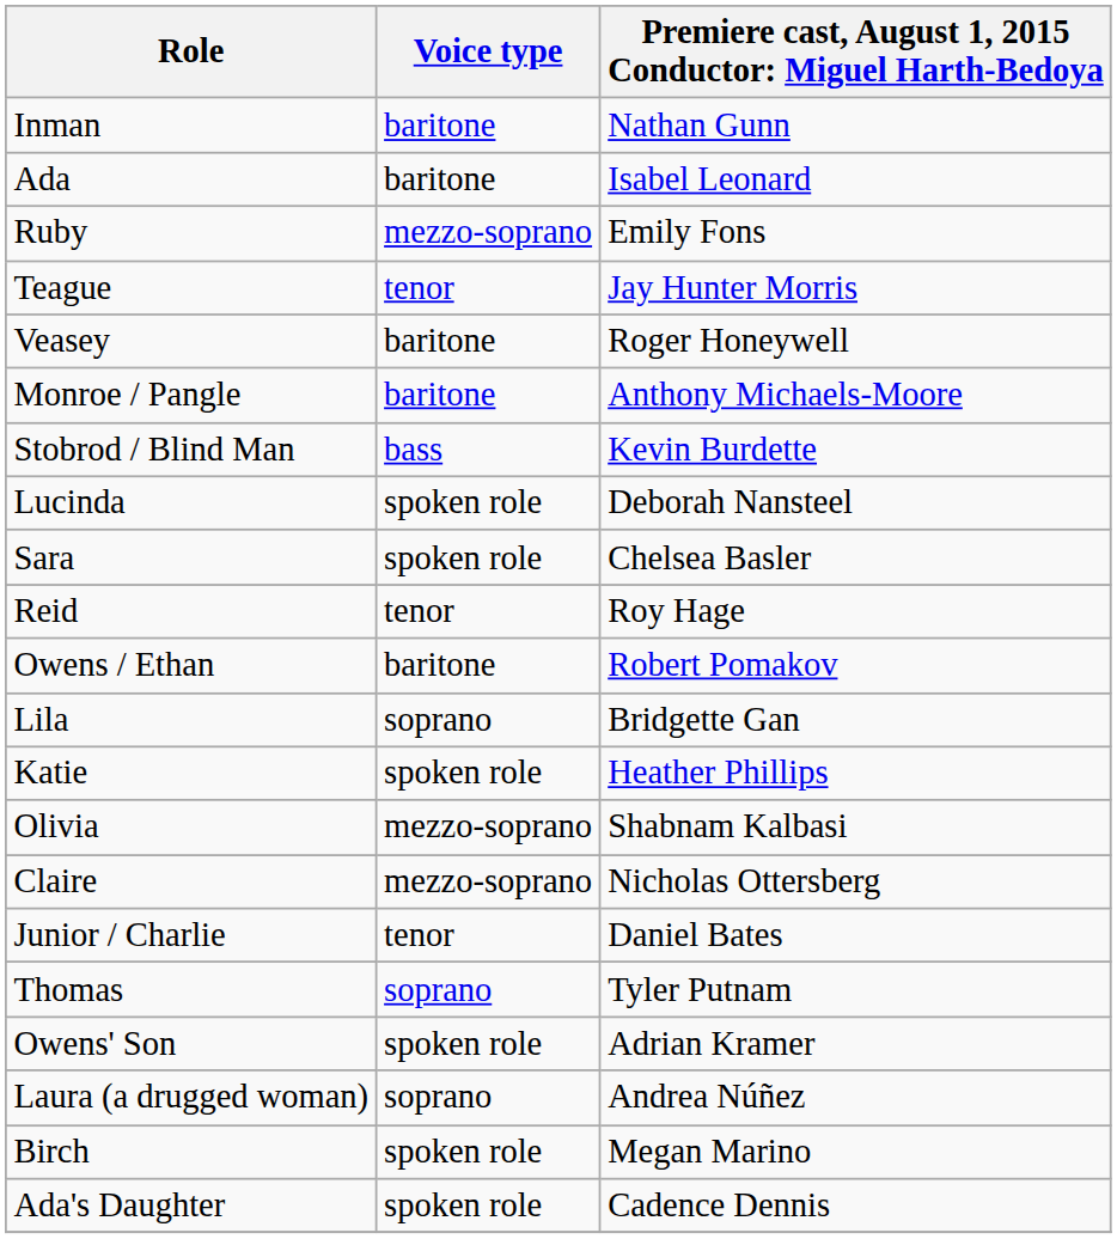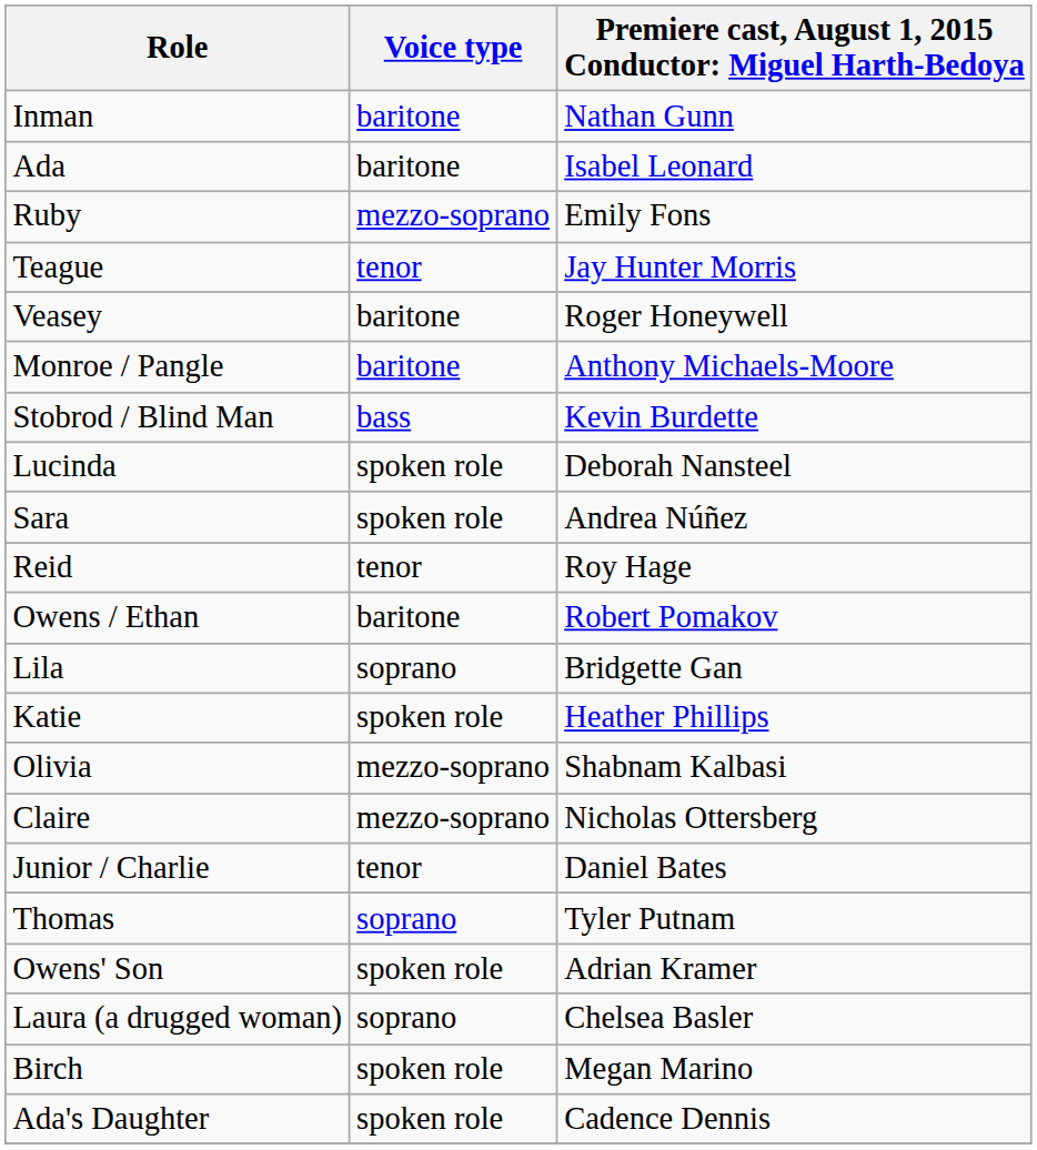Sara | column 3: Chelsea Basler -> Andrea Núñez
Laura (a drugged woman) | column 3: Andrea Núñez -> Chelsea Basler
